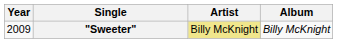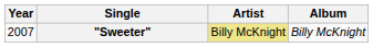"Sweeter" | Year: 2009 -> 2007
